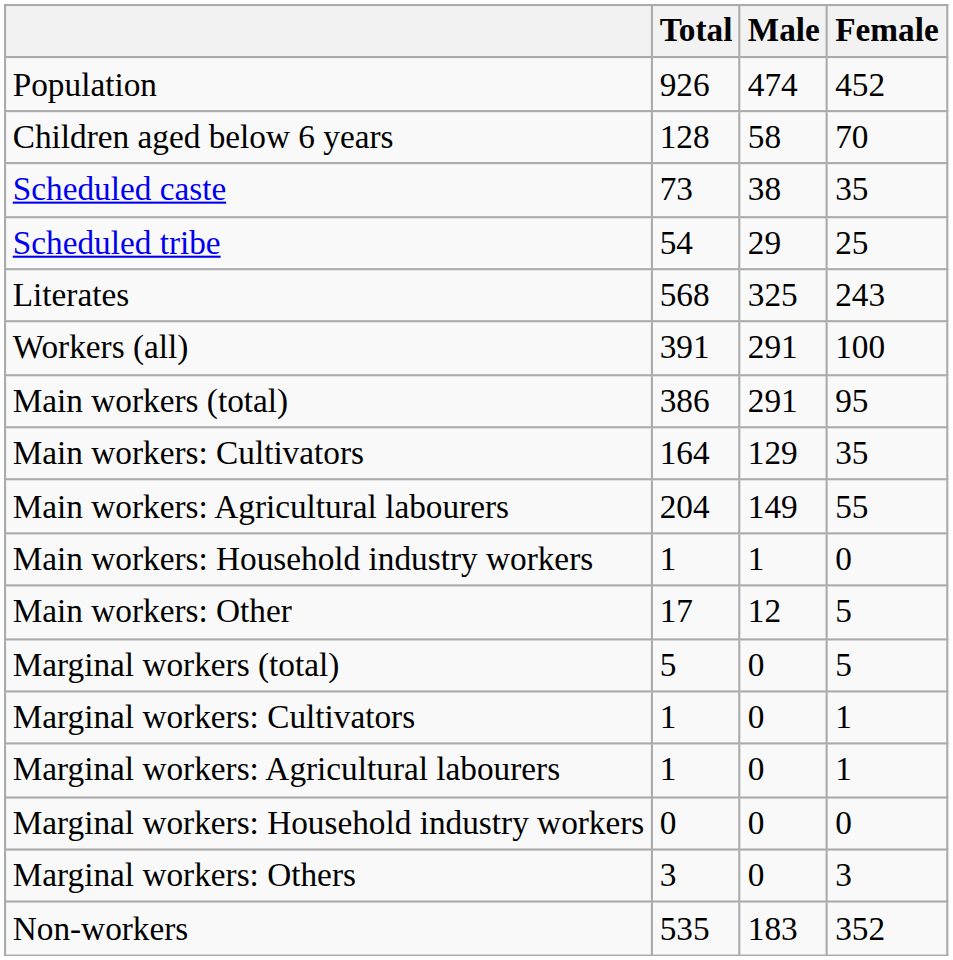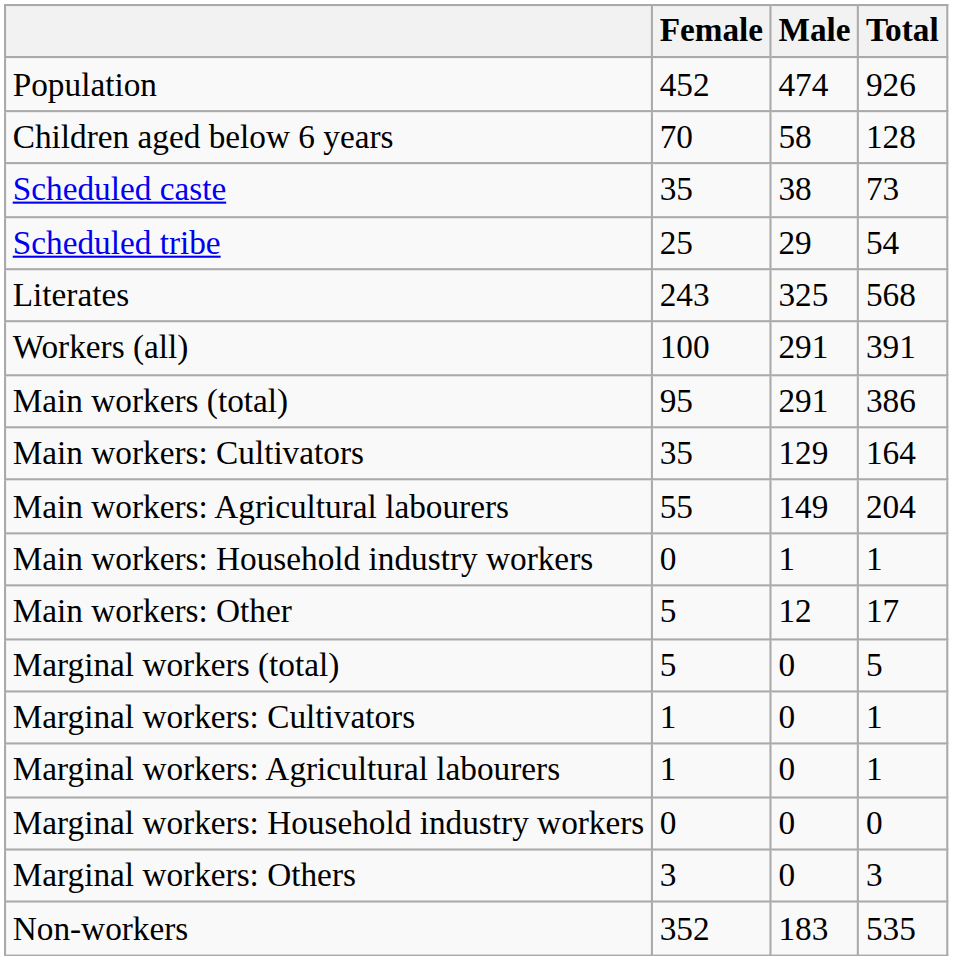columns swapped: Total <-> Female
